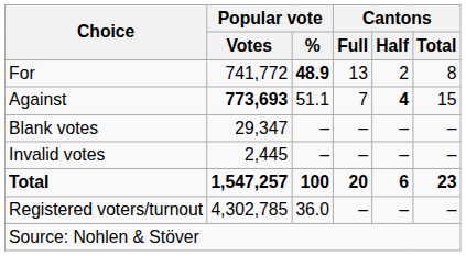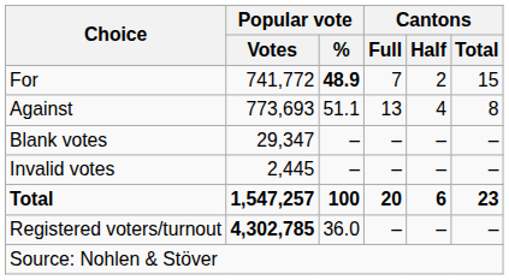For | Cantons / Full: 13 -> 7
For | Cantons / Total: 8 -> 15
Against | Popular vote / Votes: bold -> normal
Against | Cantons / Full: 7 -> 13
Against | Cantons / Half: bold -> normal
Against | Cantons / Total: 15 -> 8
Registered voters/turnout | Popular vote / Votes: normal -> bold
